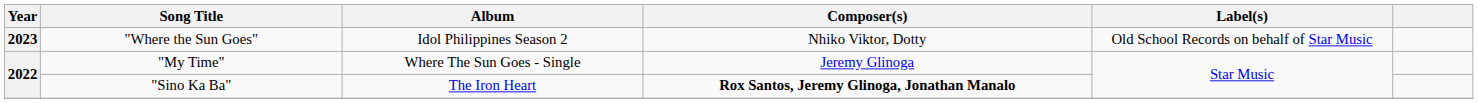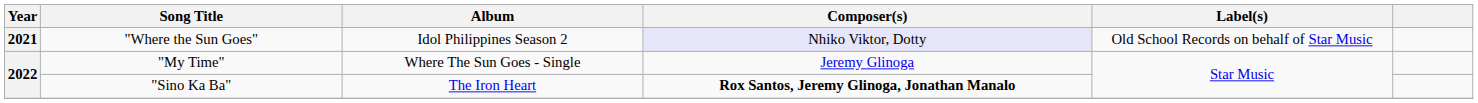"Where the Sun Goes" | Year: 2023 -> 2021
"Where the Sun Goes" | Composer(s): no background -> lavender background
